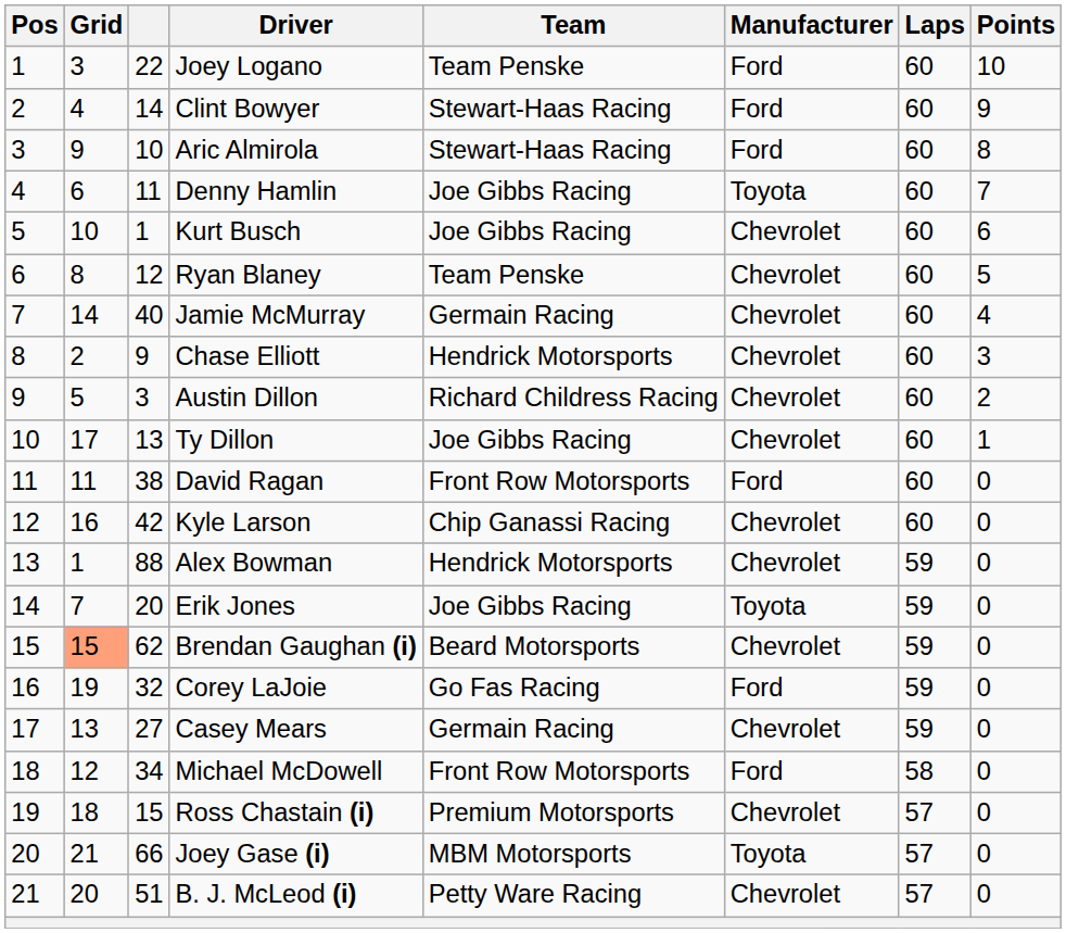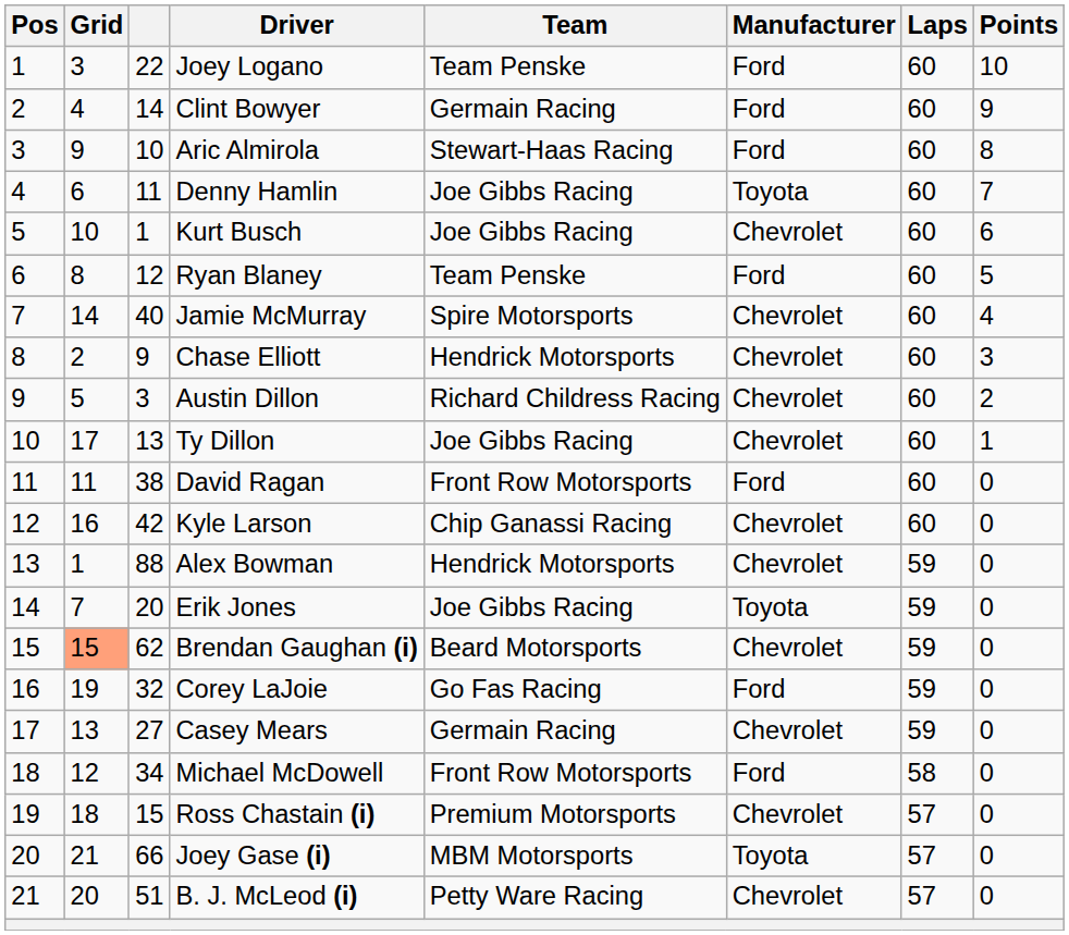Clint Bowyer | Team: Stewart-Haas Racing -> Germain Racing
Ryan Blaney | Manufacturer: Chevrolet -> Ford
Jamie McMurray | Team: Germain Racing -> Spire Motorsports
